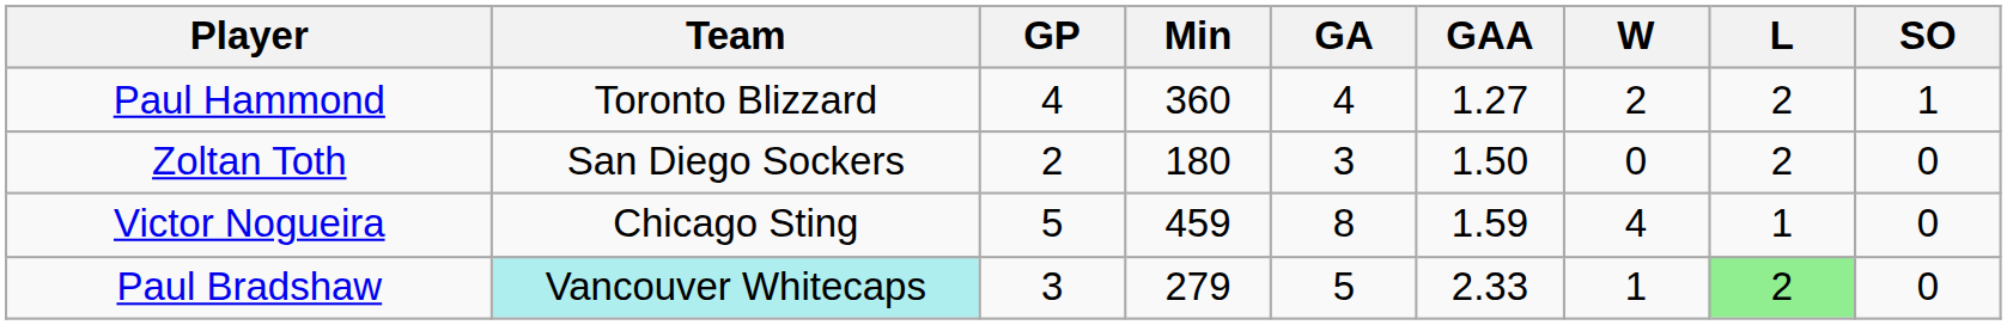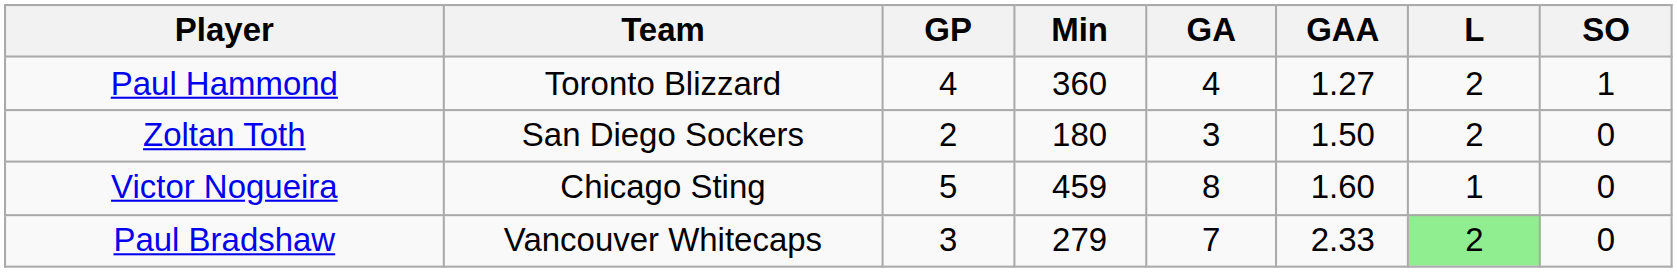- column: W | 2 | 0 | 4 | 1
Victor Nogueira | GAA: 1.59 -> 1.60
Paul Bradshaw | Team: paleturquoise background -> no background
Paul Bradshaw | GA: 5 -> 7
